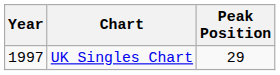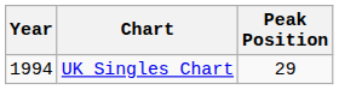UK Singles Chart | Year: 1997 -> 1994
